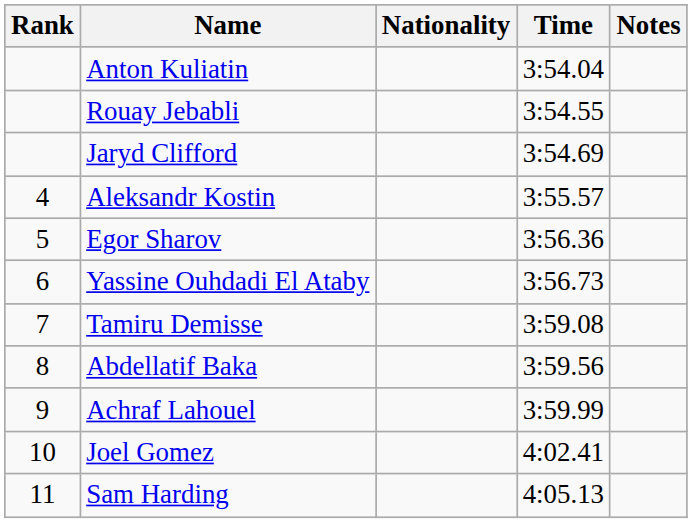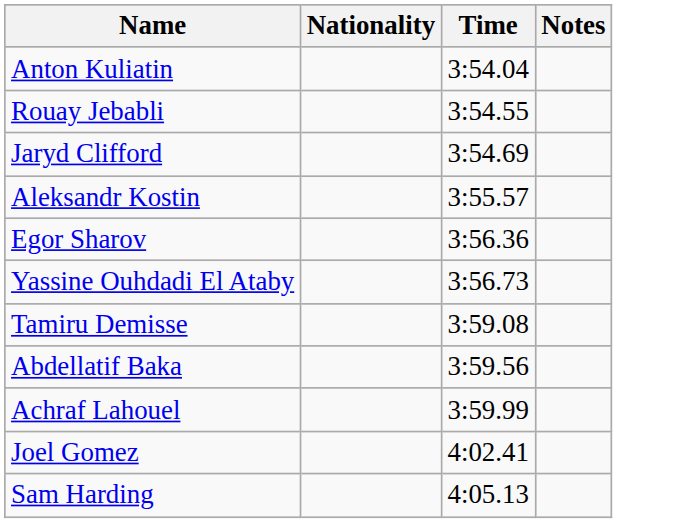- column: Rank | 4 | 5 | 6 | 7 | 8 | 9 | 10 | 11
